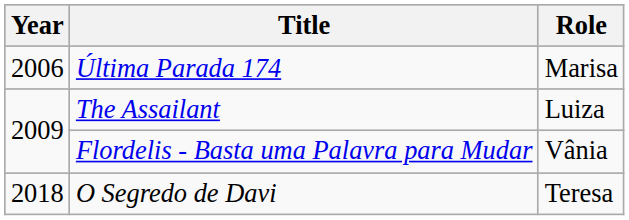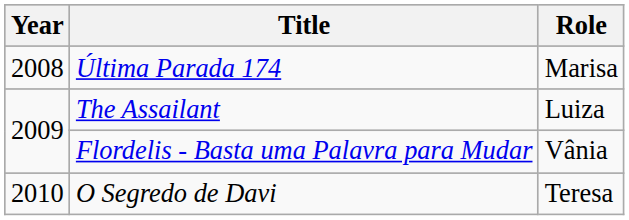Última Parada 174 | Year: 2006 -> 2008
O Segredo de Davi | Year: 2018 -> 2010
